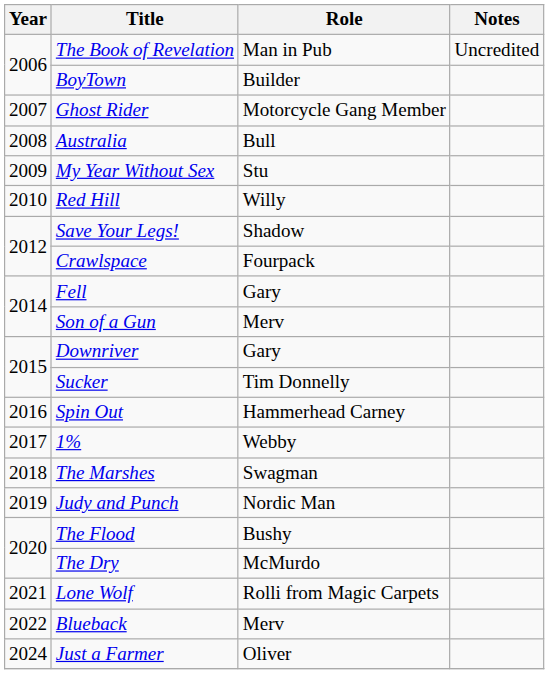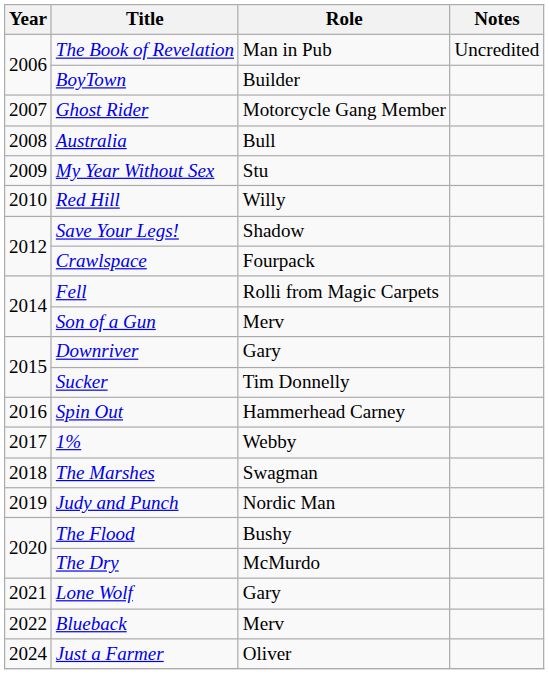Fell | Role: Gary -> Rolli from Magic Carpets
Lone Wolf | Role: Rolli from Magic Carpets -> Gary
